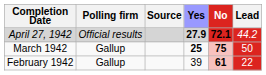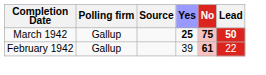- row: April 27, 1942 | Official results | 27.9 | 72.1 | 44.2
March 1942 | Lead: normal -> bold
